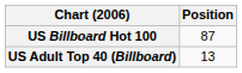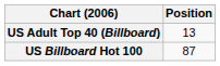rows swapped: US Billboard Hot 100 <-> US Adult Top 40 (Billboard)
